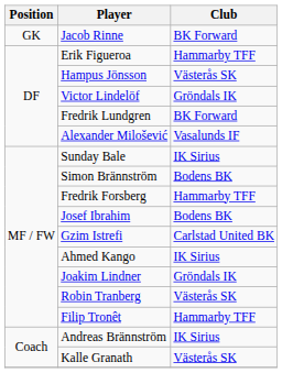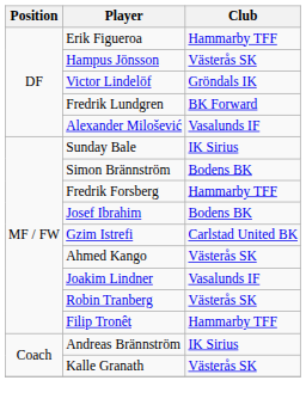- row: GK | Jacob Rinne | BK Forward
Ahmed Kango | Club: IK Sirius -> Västerås SK
Joakim Lindner | Club: Gröndals IK -> Vasalunds IF
